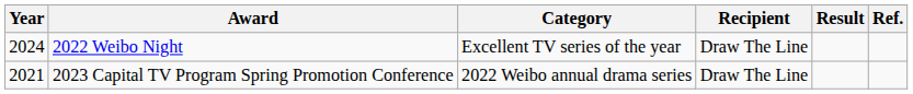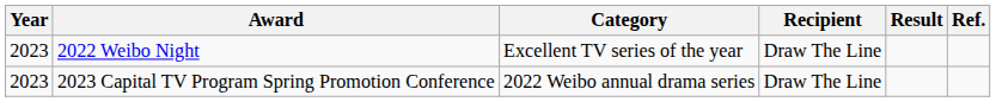2022 Weibo Night | Year: 2024 -> 2023
2023 Capital TV Program Spring Promotion Conference | Year: 2021 -> 2023
